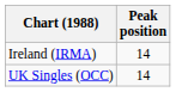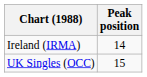UK Singles (OCC) | Peak position: 14 -> 15
